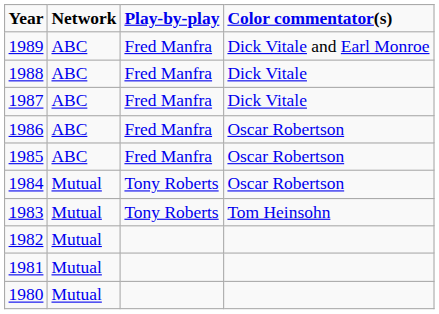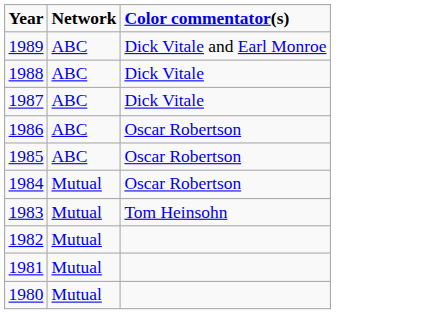- column: Play-by-play | Fred Manfra | Fred Manfra | Fred Manfra | Fred Manfra | Fred Manfra | Tony Roberts | Tony Roberts
